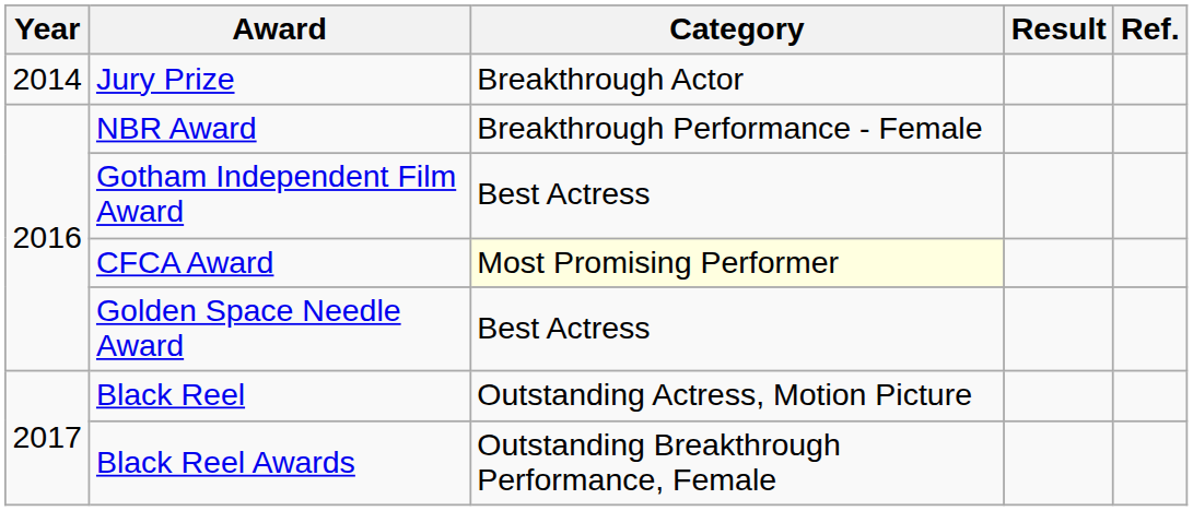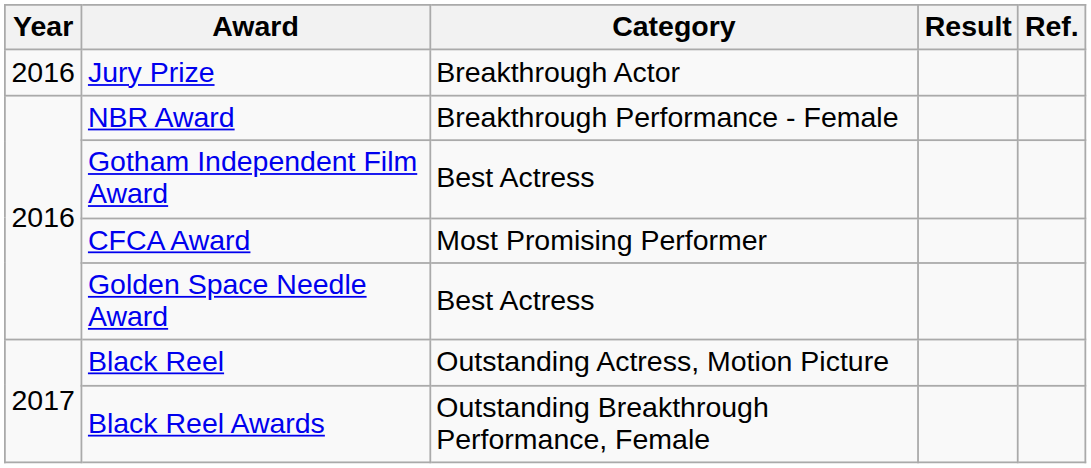Jury Prize | Year: 2014 -> 2016
CFCA Award | Category: lightyellow background -> no background
